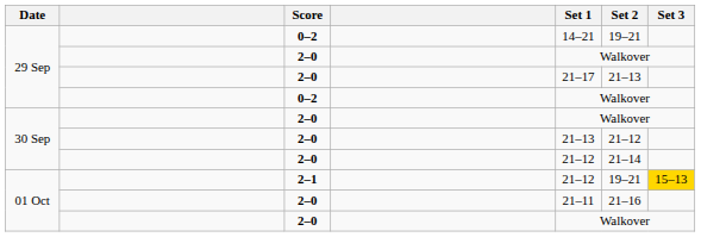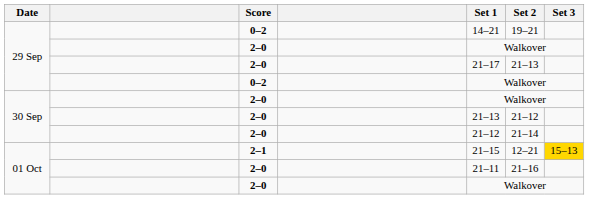01 Oct / 2–1 | Set 1: 21–12 -> 21–15
01 Oct / 2–1 | Set 2: 19–21 -> 12–21
